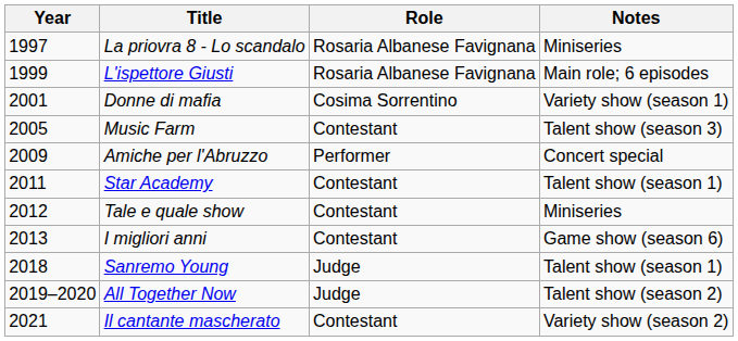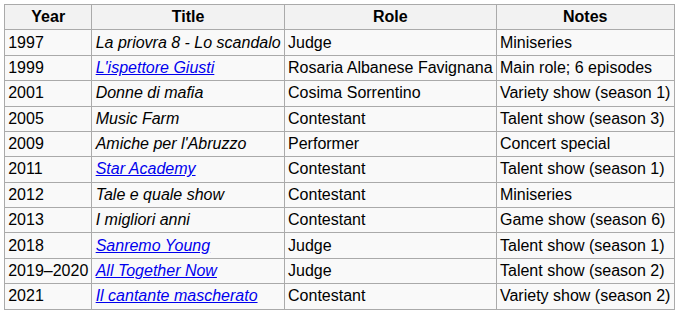La priovra 8 - Lo scandalo | Role: Rosaria Albanese Favignana -> Judge
